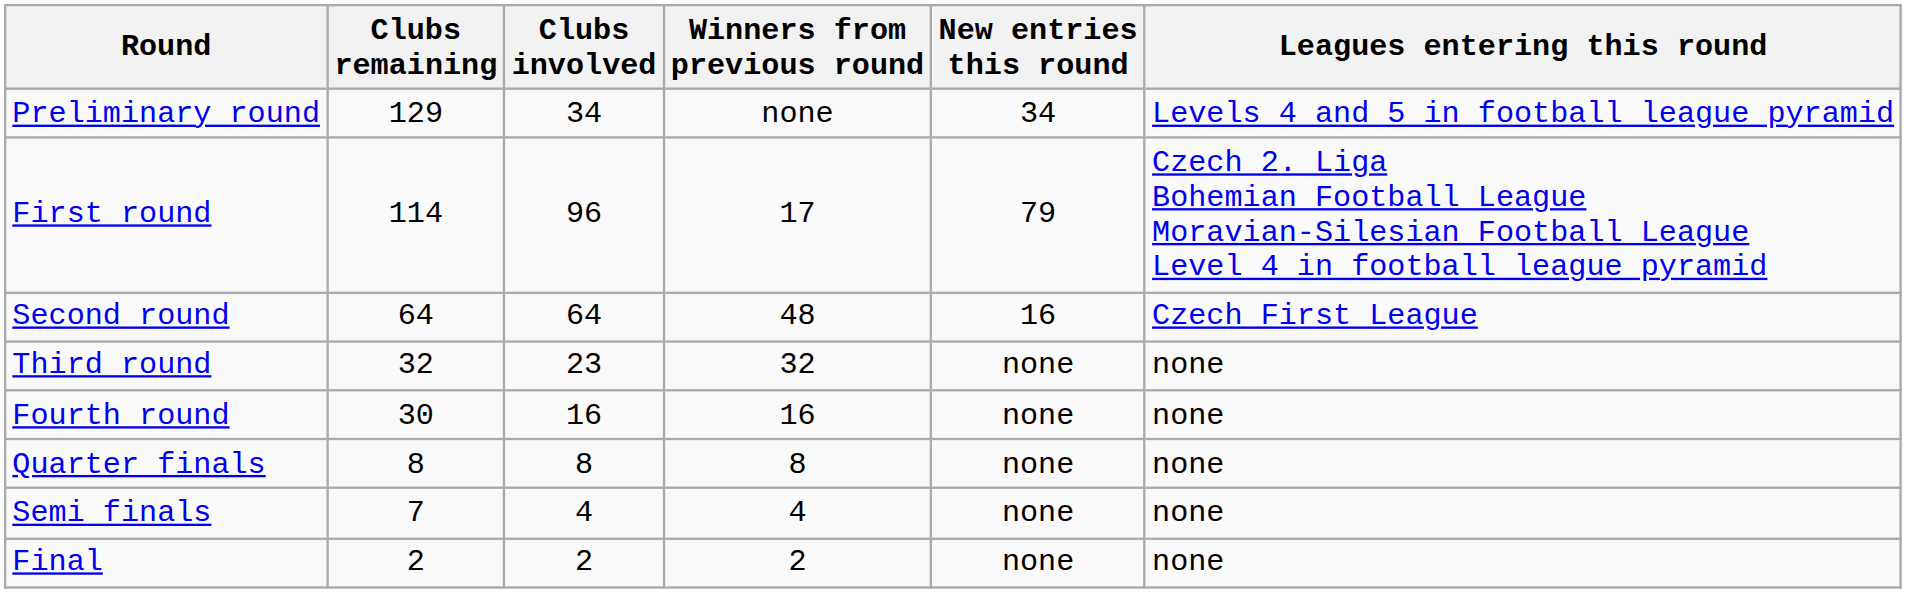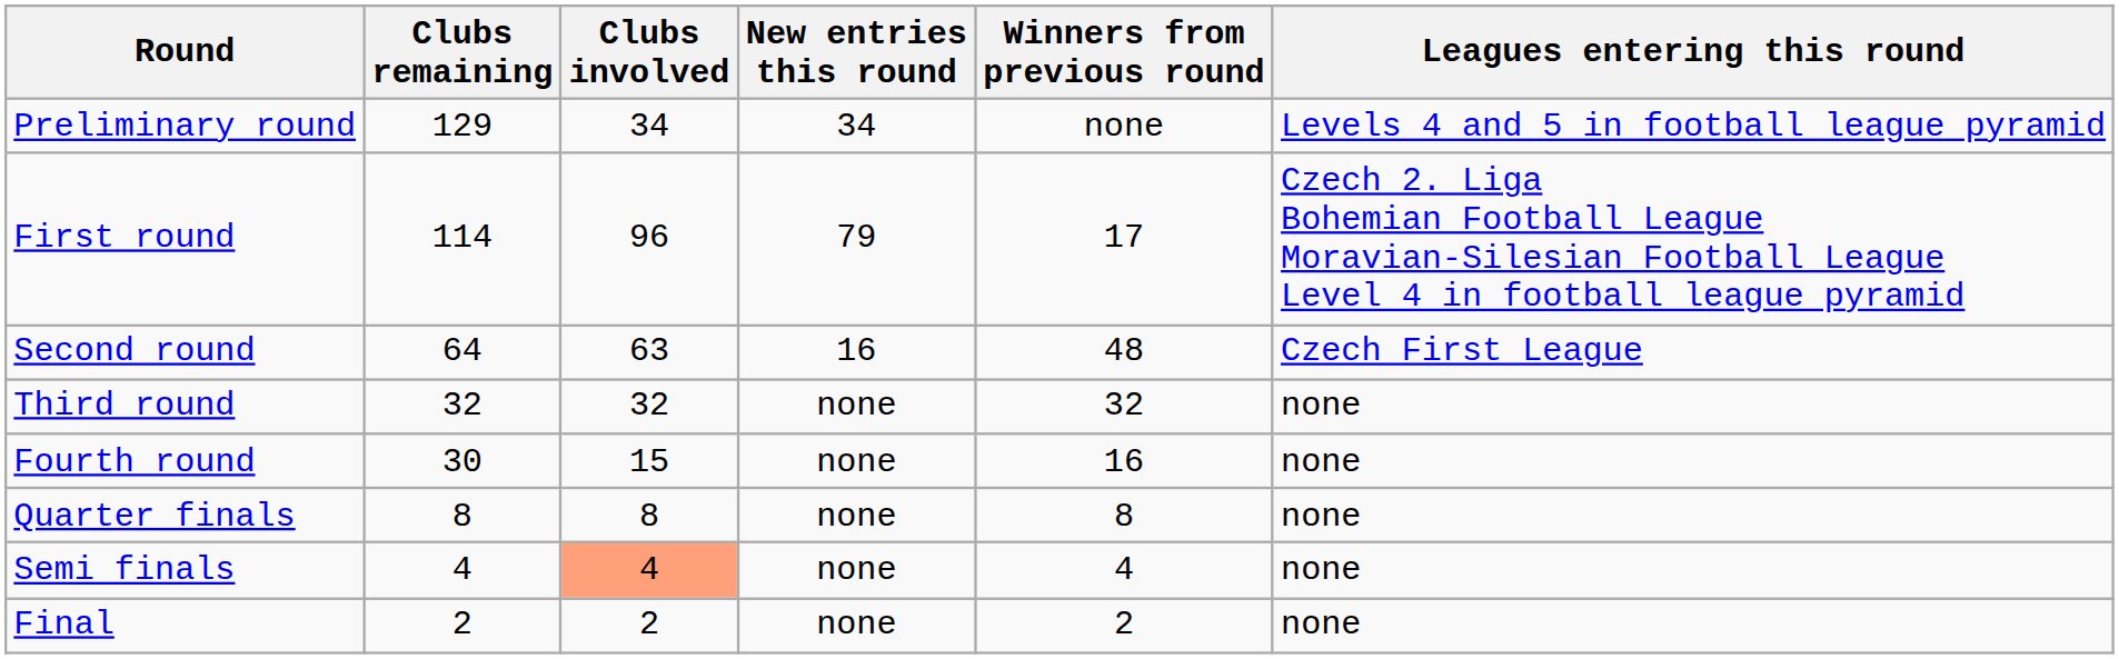columns swapped: Winners from previous round <-> New entries this round
Second round | Clubs involved: 64 -> 63
Third round | Clubs involved: 23 -> 32
Fourth round | Clubs involved: 16 -> 15
Semi finals | Clubs remaining: 7 -> 4
Semi finals | Clubs involved: no background -> lightsalmon background
